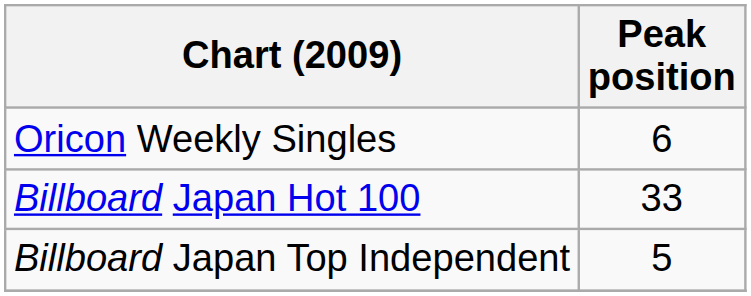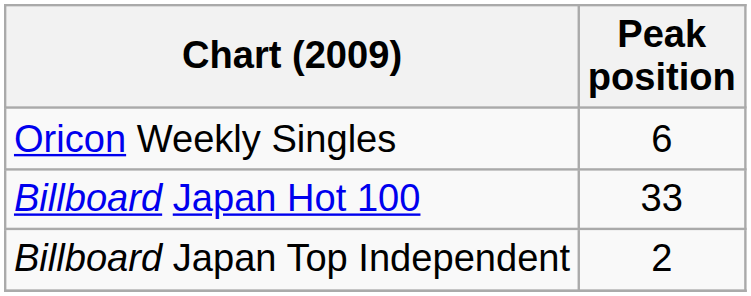Billboard Japan Top Independent | Peak position: 5 -> 2
